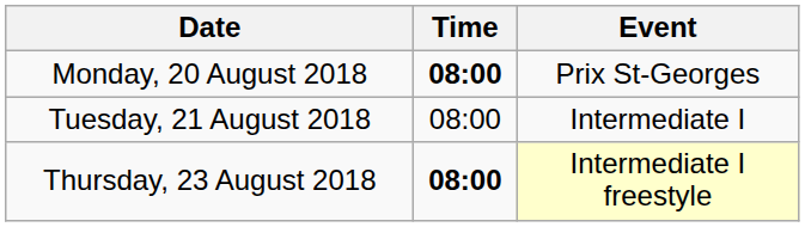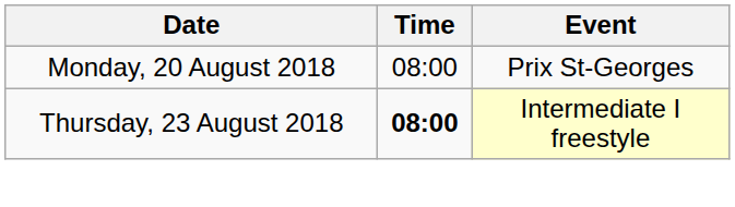Monday, 20 August 2018 | Time: bold -> normal
- row: Tuesday, 21 August 2018 | 08:00 | Intermediate I
